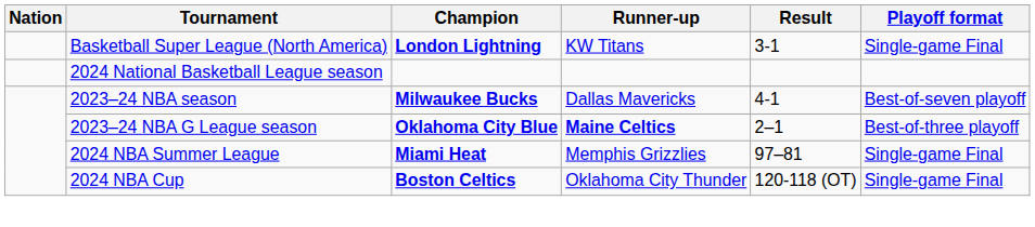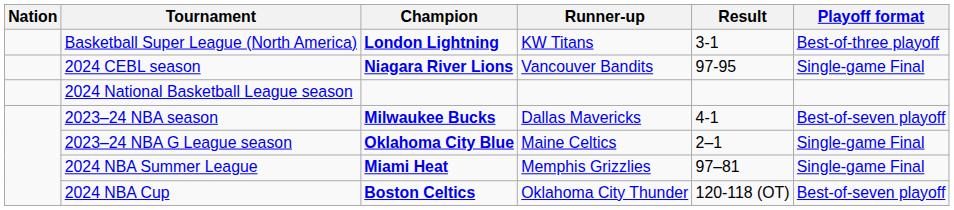Basketball Super League (North America) | Playoff format: Single-game Final -> Best-of-three playoff
+ row: 2024 CEBL season | Niagara River Lions | Vancouver Bandits | 97-95 | Single-game Final
2023–24 NBA G League season | Runner-up: bold -> normal
2023–24 NBA G League season | Playoff format: Best-of-three playoff -> Single-game Final
2024 NBA Cup | Playoff format: Single-game Final -> Best-of-seven playoff
